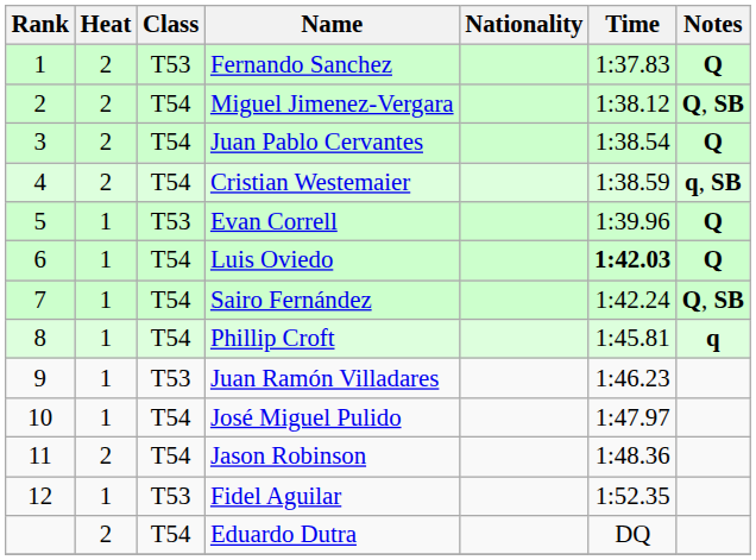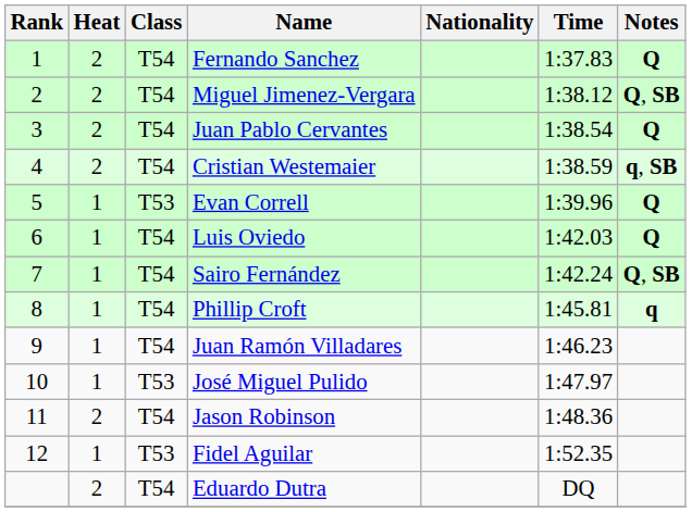Fernando Sanchez | Class: T53 -> T54
Luis Oviedo | Time: bold -> normal
Juan Ramón Villadares | Class: T53 -> T54
José Miguel Pulido | Class: T54 -> T53
